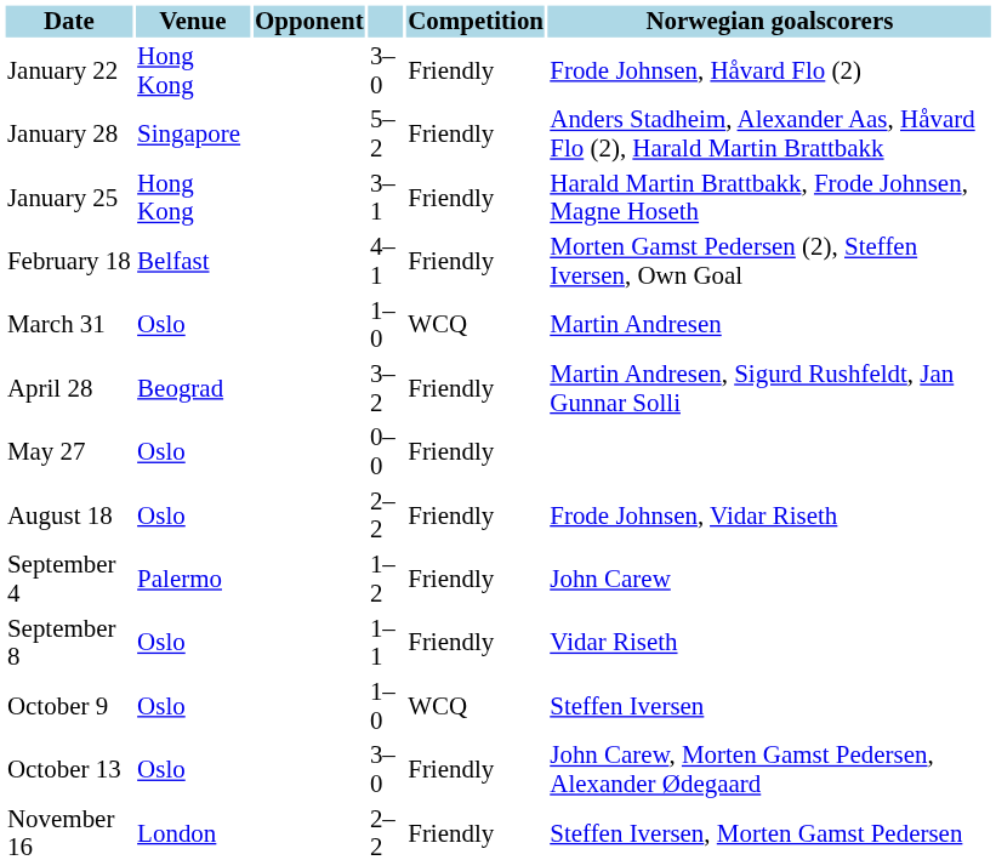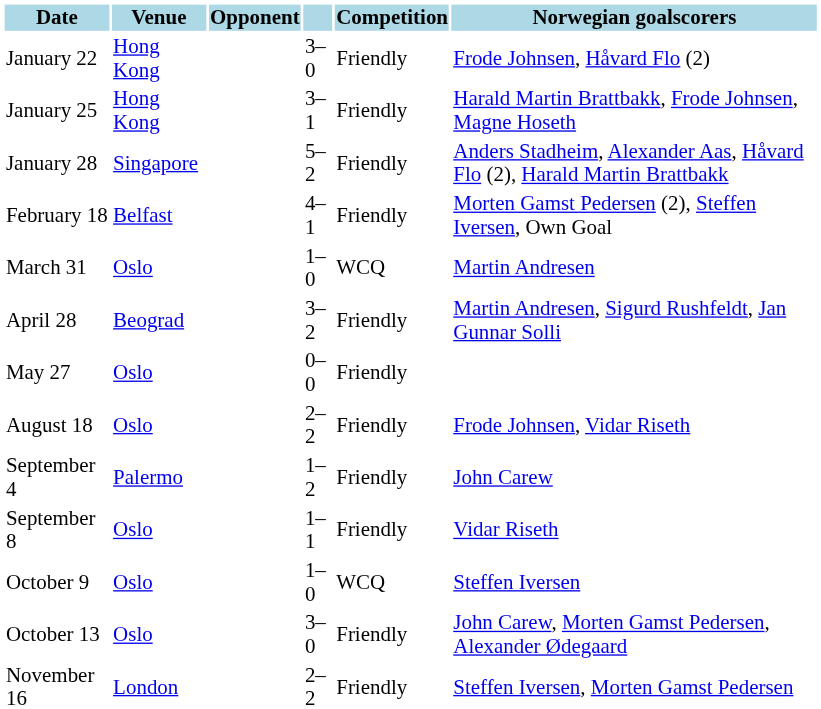rows swapped: January 25 <-> January 28
